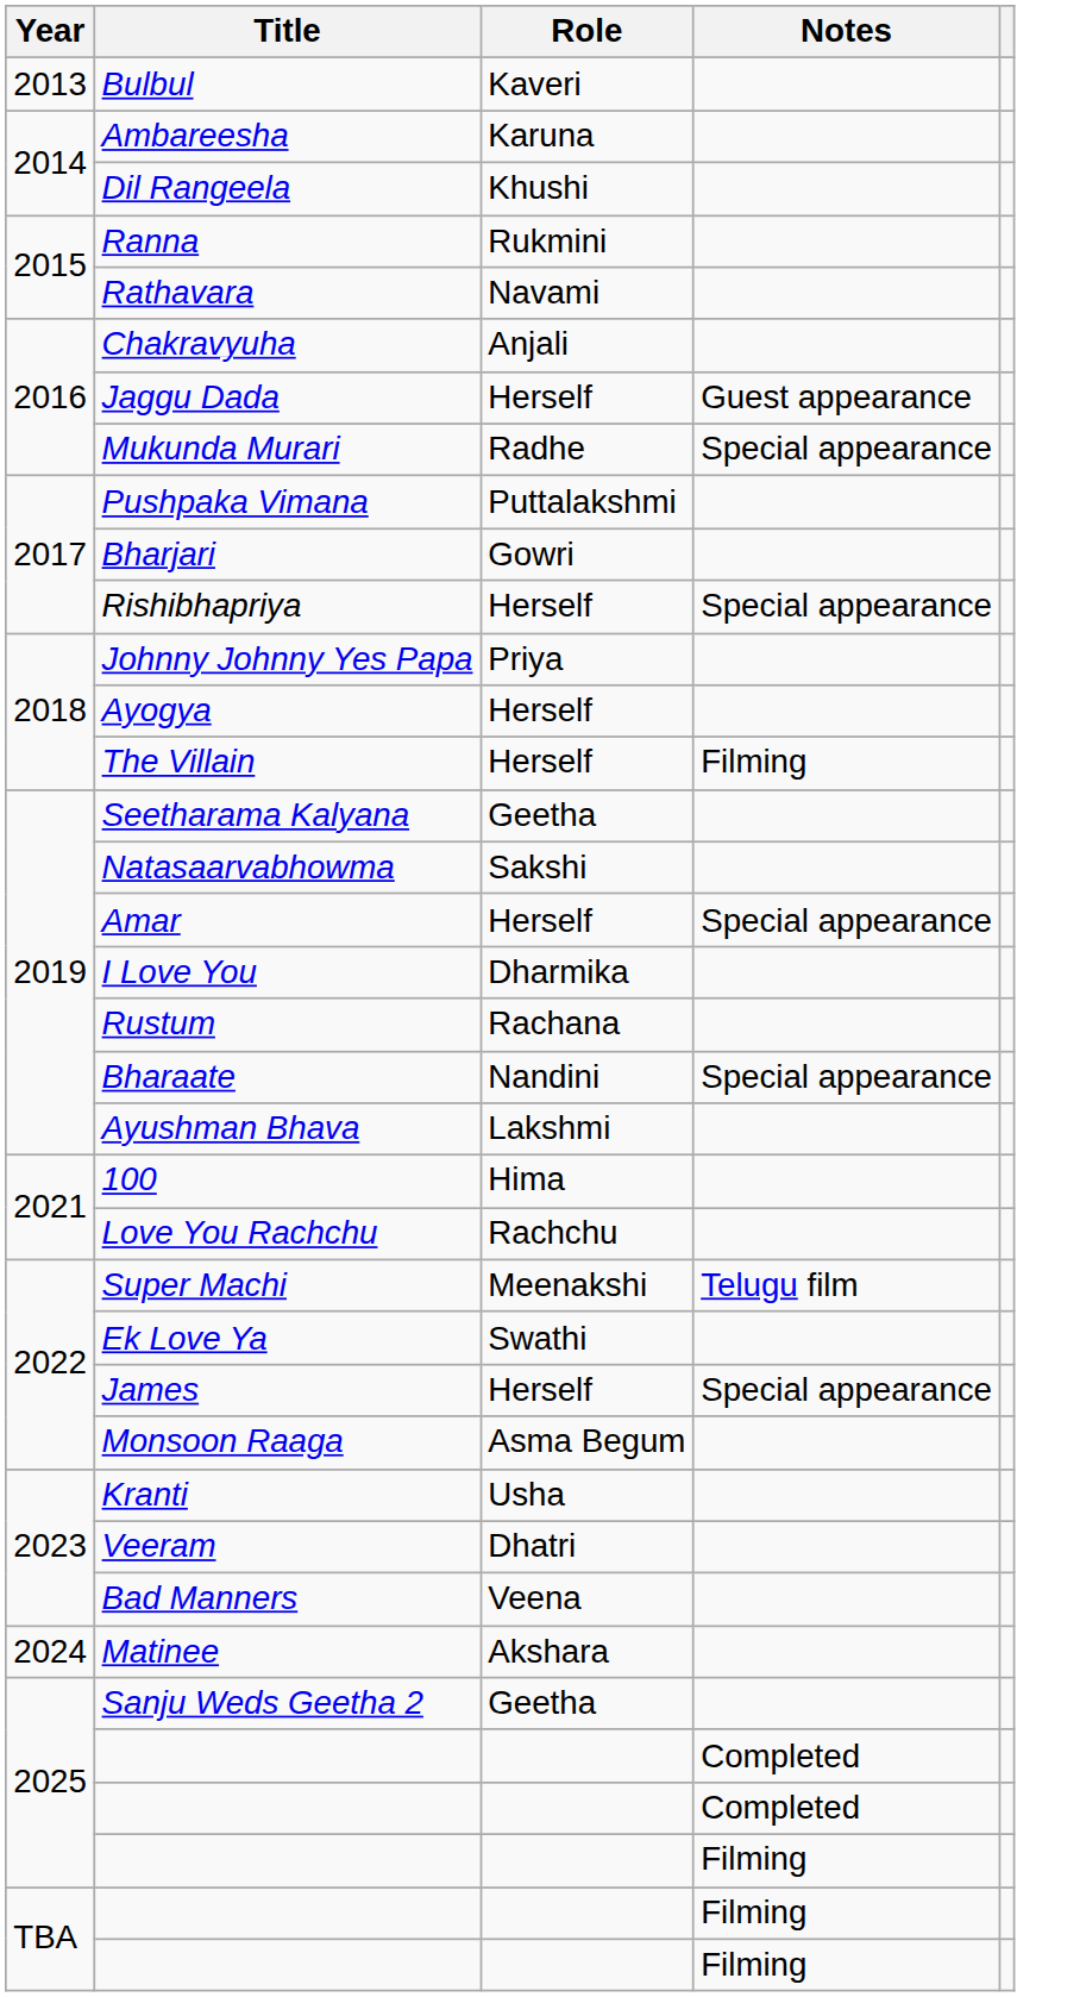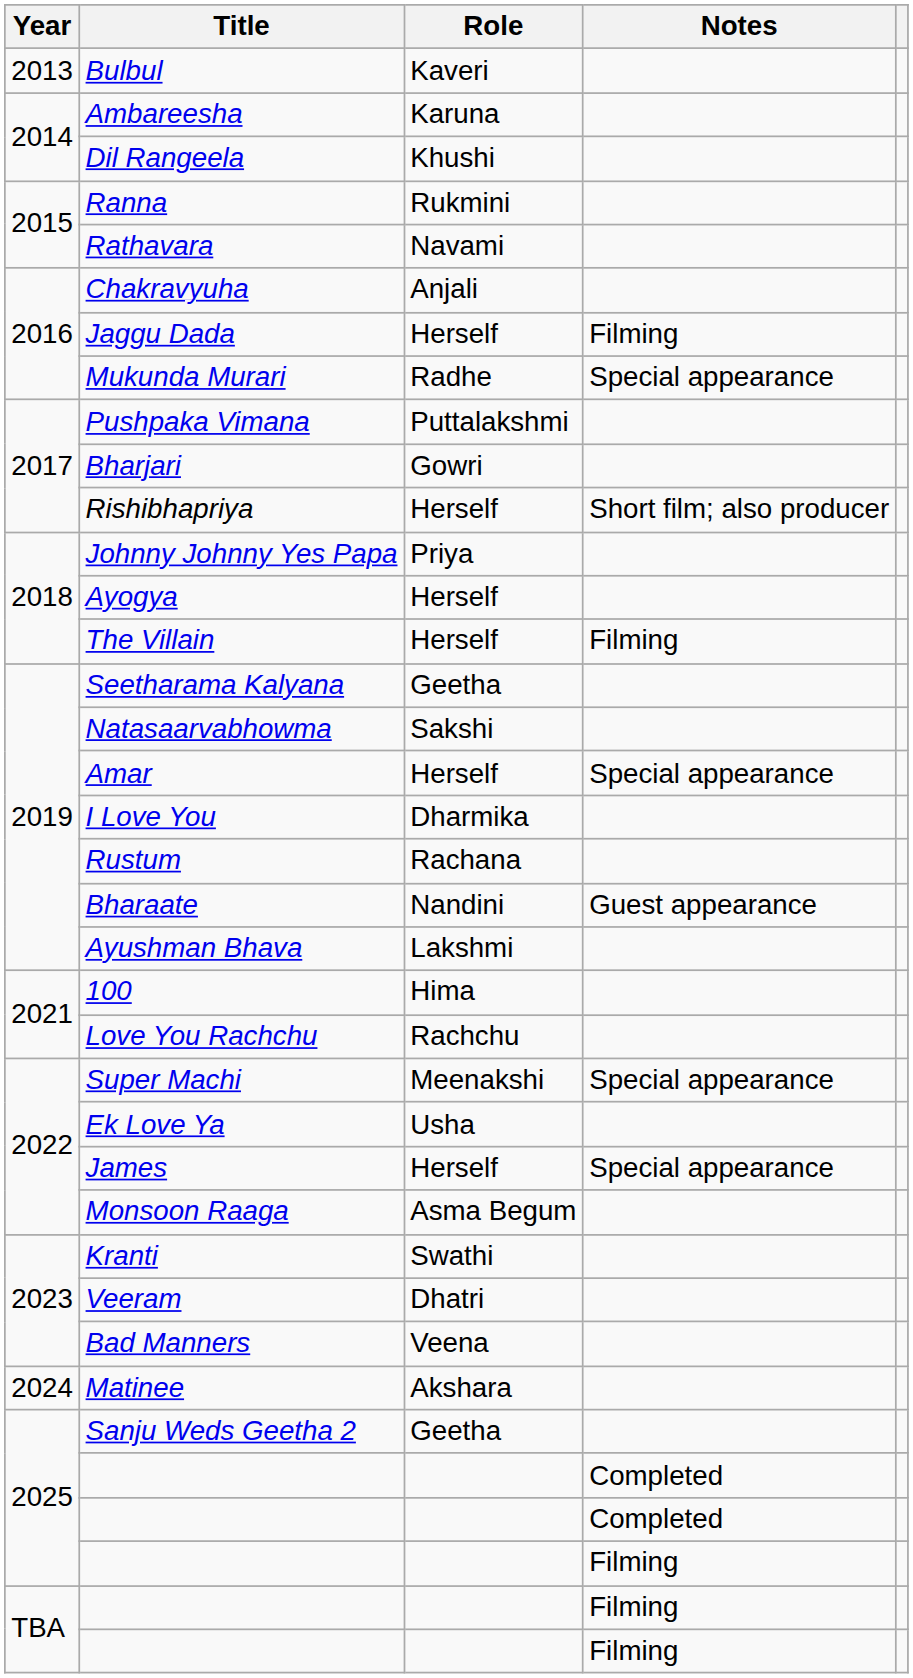Jaggu Dada | Notes: Guest appearance -> Filming
Rishibhapriya | Notes: Special appearance -> Short film; also producer
Bharaate | Notes: Special appearance -> Guest appearance
Super Machi | Notes: Telugu film -> Special appearance
Ek Love Ya | Role: Swathi -> Usha
Kranti | Role: Usha -> Swathi
